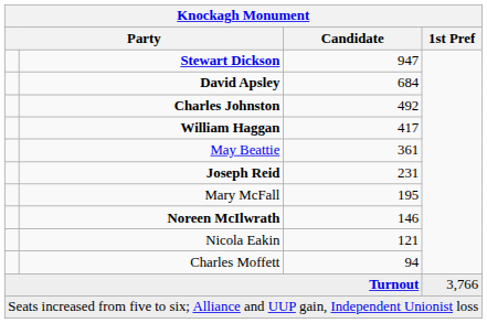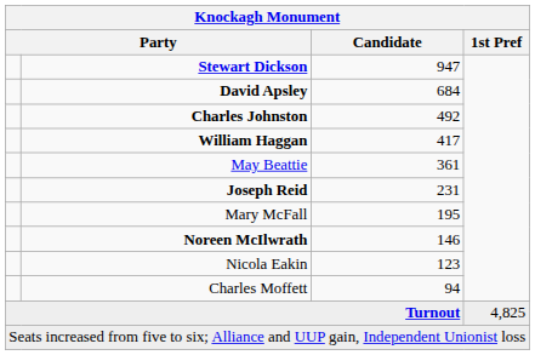Nicola Eakin | Candidate: 121 -> 123
Turnout | 1st Pref: 3,766 -> 4,825
